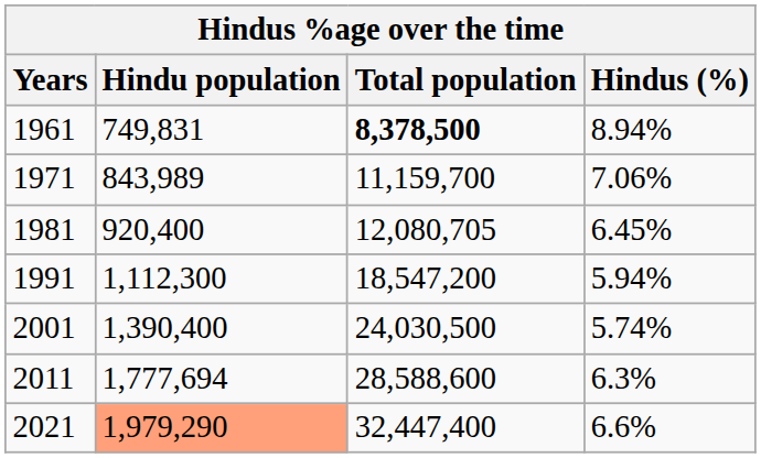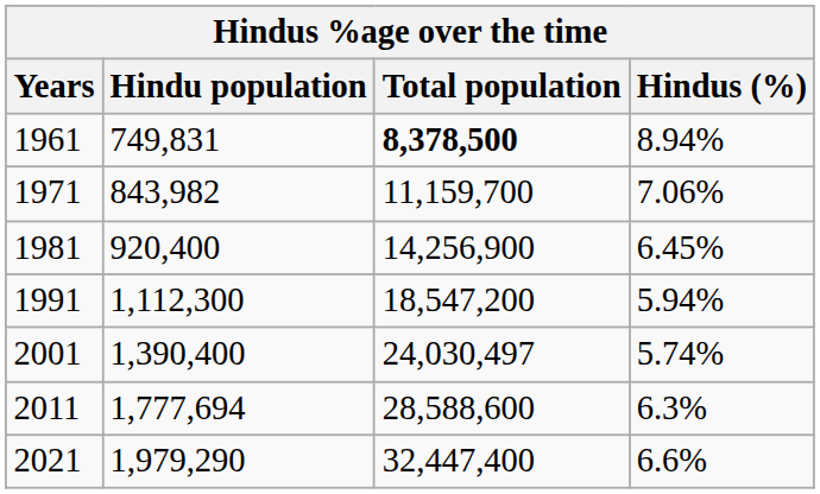1971 | Hindu population: 843,989 -> 843,982
1981 | Total population: 12,080,705 -> 14,256,900
2001 | Total population: 24,030,500 -> 24,030,497
2021 | Hindu population: lightsalmon background -> no background
